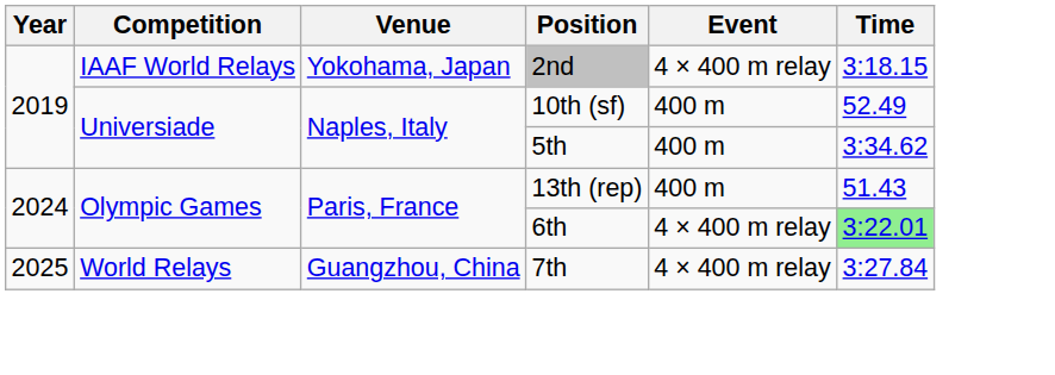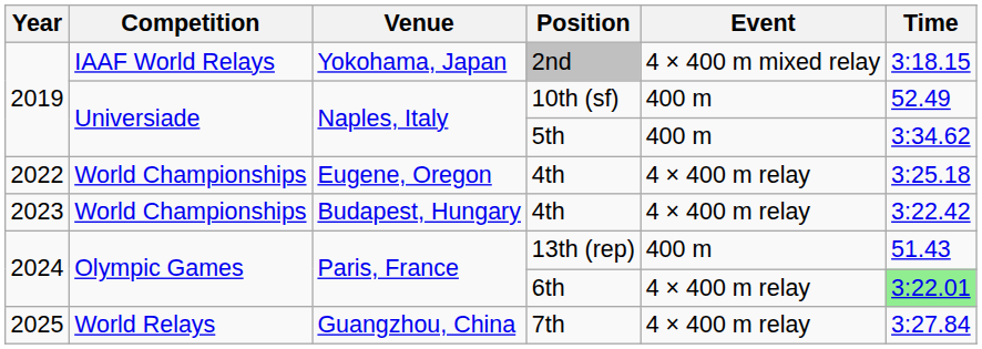2nd | Event: 4 × 400 m relay -> 4 × 400 m mixed relay
+ row: 2022 | World Championships | Eugene, Oregon | 4th | 4 × 400 m relay | 3:25.18
+ row: 2023 | World Championships | Budapest, Hungary | 4th | 4 × 400 m relay | 3:22.42
